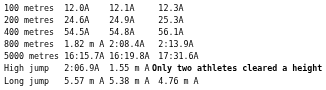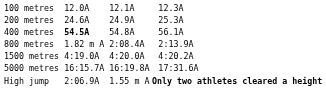400 metres | column 3: normal -> bold
+ row: 1500 metres | 4:19.0A | 4:20.0A | 4:20.2A
- row: Long jump | 5.57 m A | 5.38 m A | 4.76 m A
